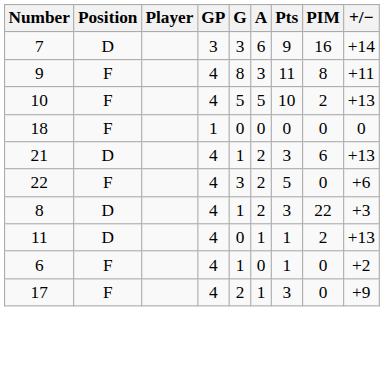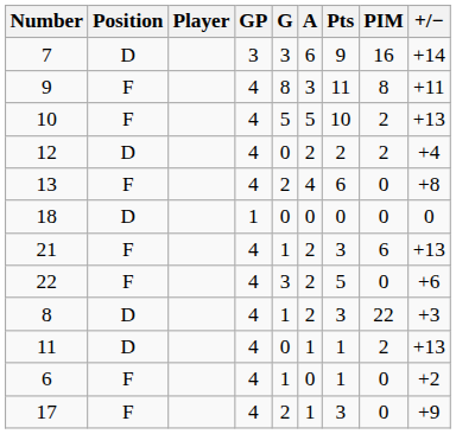+ row: 12 | D | 4 | 0 | 2 | 2 | 2 | +4
+ row: 13 | F | 4 | 2 | 4 | 6 | 0 | +8
18 | Position: F -> D
21 | Position: D -> F
